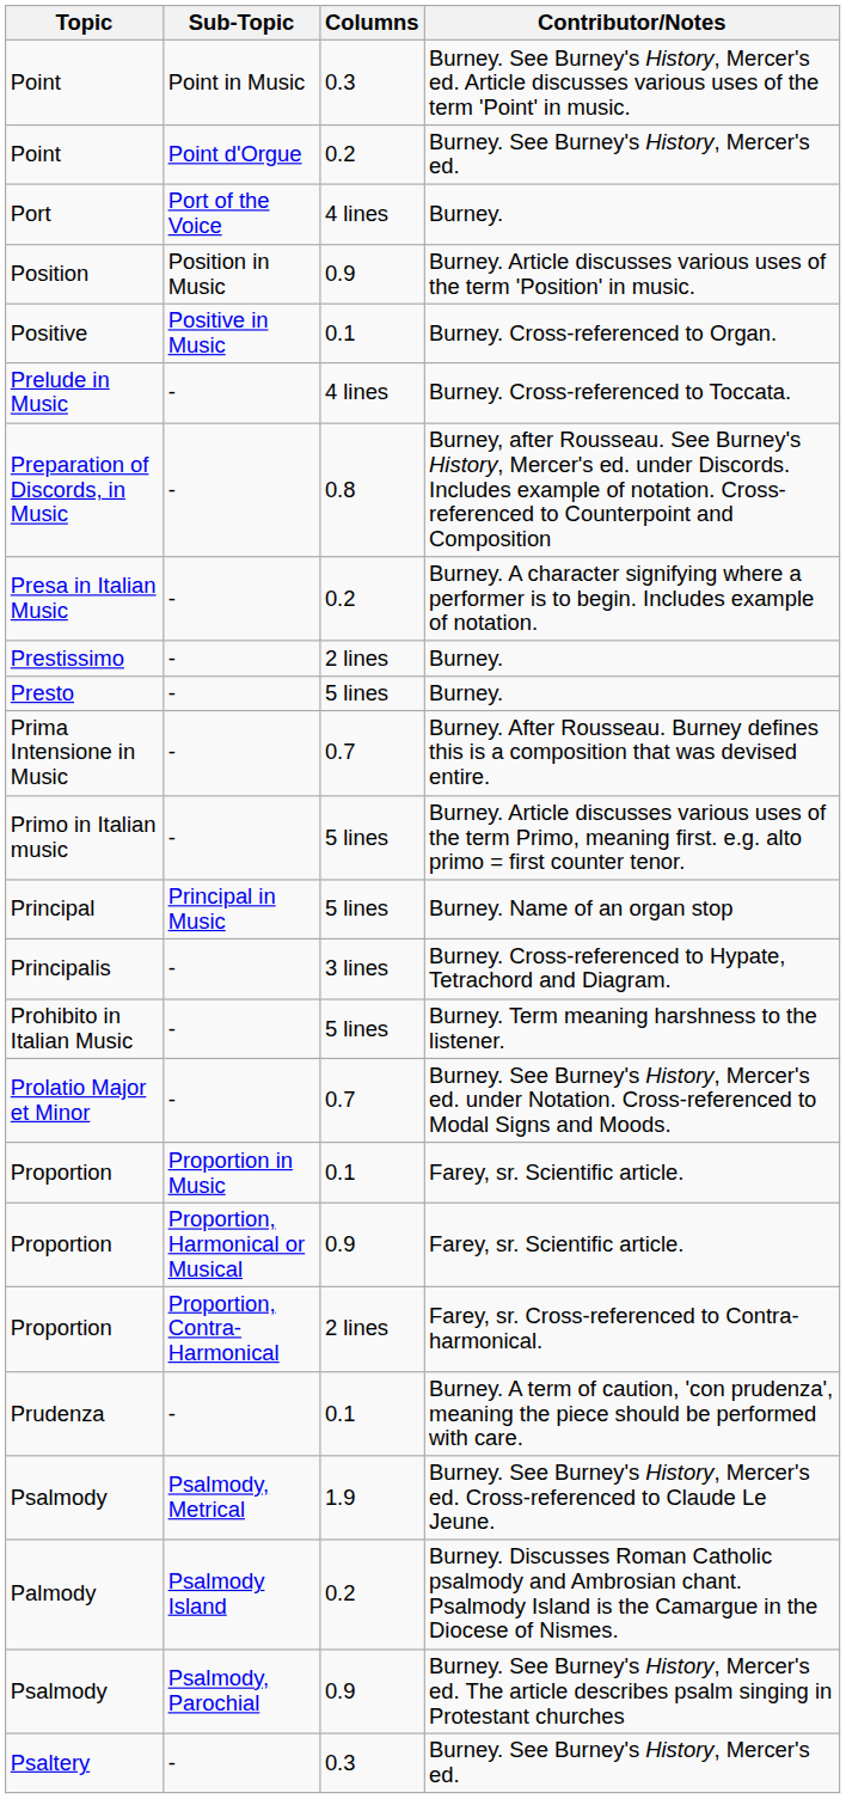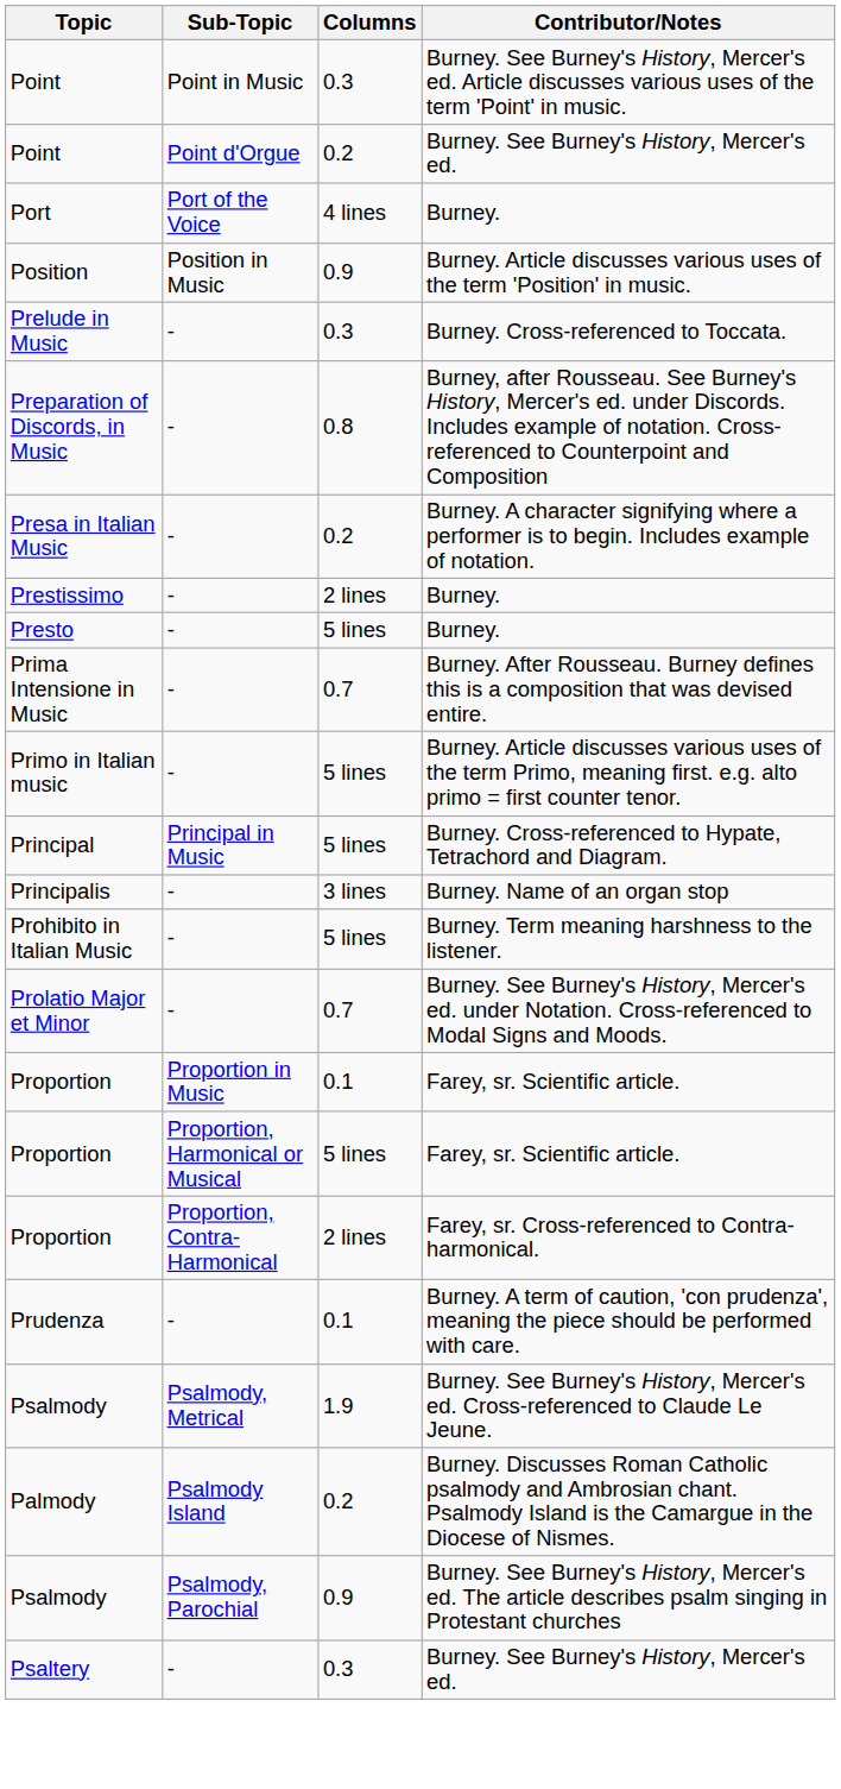- row: Positive | Positive in Music | 0.1 | Burney. Cross-referenced to Organ.
Prelude in Music | Columns: 4 lines -> 0.3
Principal | Contributor/Notes: Burney. Name of an organ stop -> Burney. Cross-referenced to Hypate, Tetrachord and Diagram.
Principalis | Contributor/Notes: Burney. Cross-referenced to Hypate, Tetrachord and Diagram. -> Burney. Name of an organ stop
Proportion / Proportion, Harmonical or Musical | Columns: 0.9 -> 5 lines
